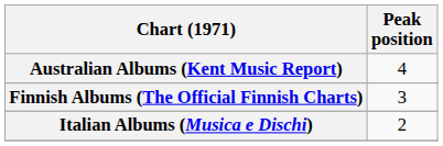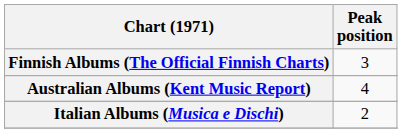rows swapped: Australian Albums (Kent Music Report) <-> Finnish Albums (The Official Finnish Charts)
